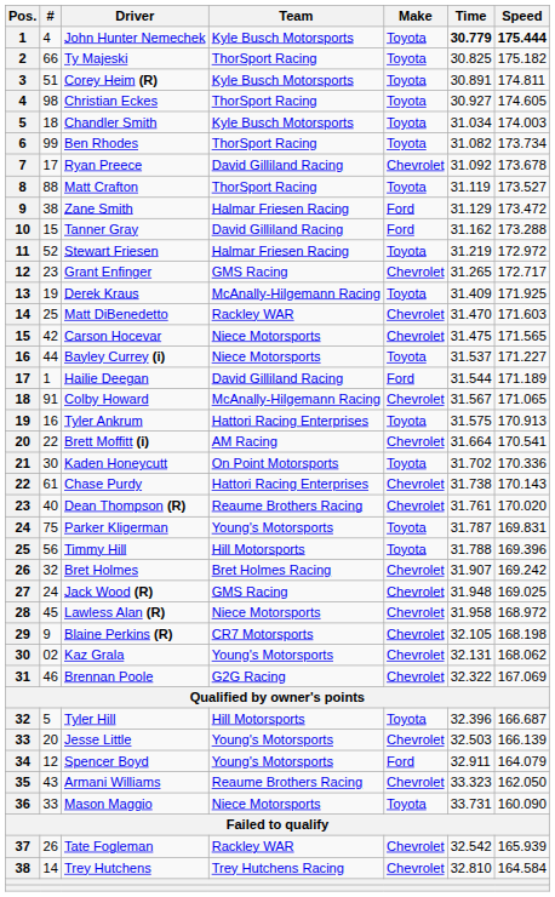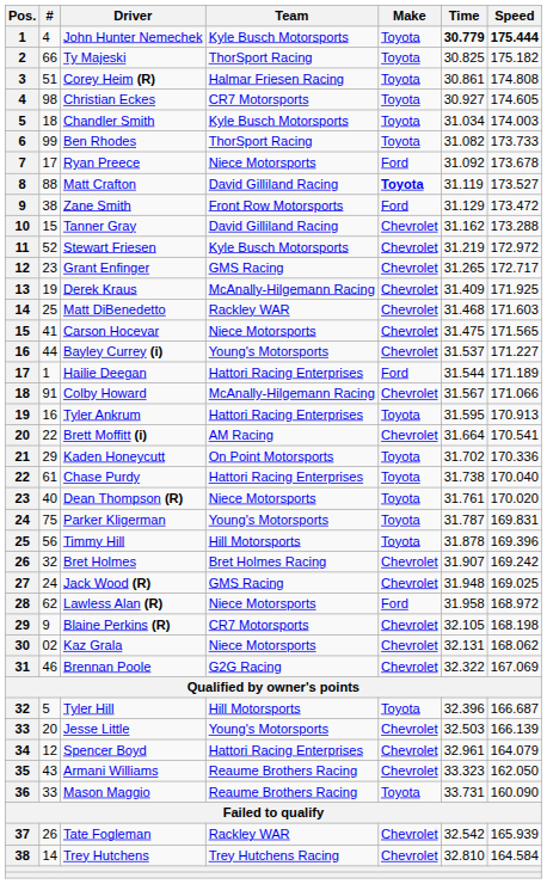Corey Heim (R) | Team: Kyle Busch Motorsports -> Halmar Friesen Racing
Corey Heim (R) | Time: 30.891 -> 30.861
Corey Heim (R) | Speed: 174.811 -> 174.808
Christian Eckes | Team: ThorSport Racing -> CR7 Motorsports
Ben Rhodes | Speed: 173.734 -> 173.733
Ryan Preece | Team: David Gilliland Racing -> Niece Motorsports
Ryan Preece | Make: Chevrolet -> Ford
Matt Crafton | Team: ThorSport Racing -> David Gilliland Racing
Matt Crafton | Make: normal -> bold
Zane Smith | Team: Halmar Friesen Racing -> Front Row Motorsports
Tanner Gray | Make: Ford -> Chevrolet
Stewart Friesen | Team: Halmar Friesen Racing -> Kyle Busch Motorsports
Stewart Friesen | Make: Toyota -> Chevrolet
Derek Kraus | Make: Toyota -> Chevrolet
Matt DiBenedetto | Time: 31.470 -> 31.468
Carson Hocevar | #: 42 -> 41
Bayley Currey (i) | Team: Niece Motorsports -> Young's Motorsports
Bayley Currey (i) | Make: Toyota -> Chevrolet
Hailie Deegan | Team: David Gilliland Racing -> Hattori Racing Enterprises
Colby Howard | Speed: 171.065 -> 171.066
Tyler Ankrum | Time: 31.575 -> 31.595
Kaden Honeycutt | #: 30 -> 29
Chase Purdy | Make: Chevrolet -> Toyota
Chase Purdy | Speed: 170.143 -> 170.040
Dean Thompson (R) | Team: Reaume Brothers Racing -> Niece Motorsports
Dean Thompson (R) | Make: Chevrolet -> Toyota
Timmy Hill | Time: 31.788 -> 31.878
Lawless Alan (R) | #: 45 -> 62
Lawless Alan (R) | Make: Chevrolet -> Ford
Kaz Grala | Team: Young's Motorsports -> Niece Motorsports
Spencer Boyd | Team: Young's Motorsports -> Hattori Racing Enterprises
Spencer Boyd | Make: Ford -> Chevrolet
Spencer Boyd | Time: 32.911 -> 32.961
Mason Maggio | Team: Niece Motorsports -> Reaume Brothers Racing
